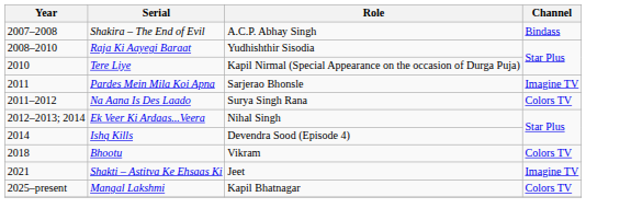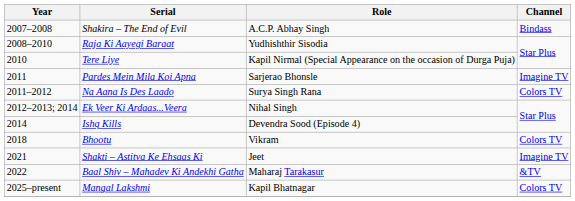+ row: 2022 | Baal Shiv – Mahadev Ki Andekhi Gatha | Maharaj Tarakasur | &TV
